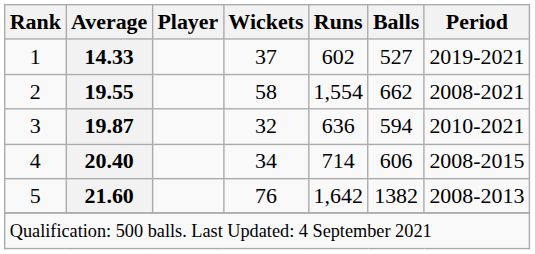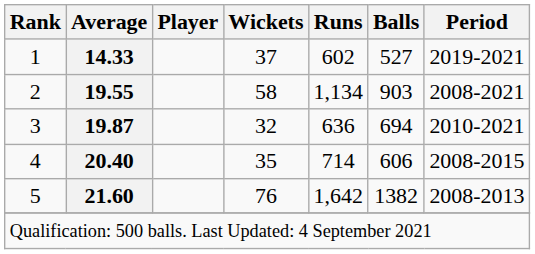2 | Runs: 1,554 -> 1,134
2 | Balls: 662 -> 903
3 | Balls: 594 -> 694
4 | Wickets: 34 -> 35
